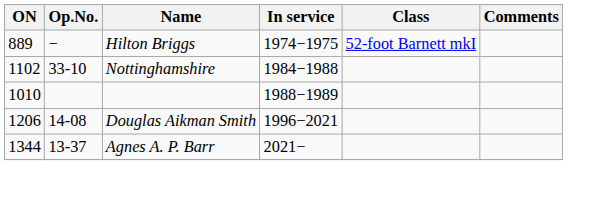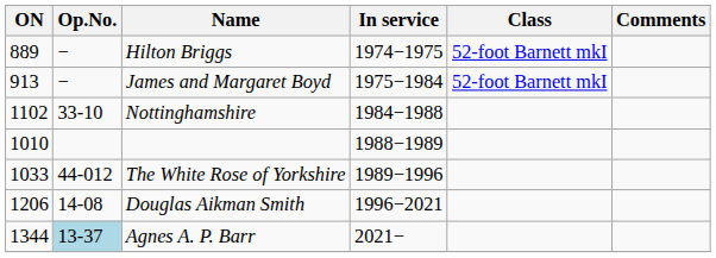+ row: 913 | − | James and Margaret Boyd | 1975−1984 | 52-foot Barnett mkI
+ row: 1033 | 44-012 | The White Rose of Yorkshire | 1989−1996
Agnes A. P. Barr | Op.No.: no background -> lightblue background
